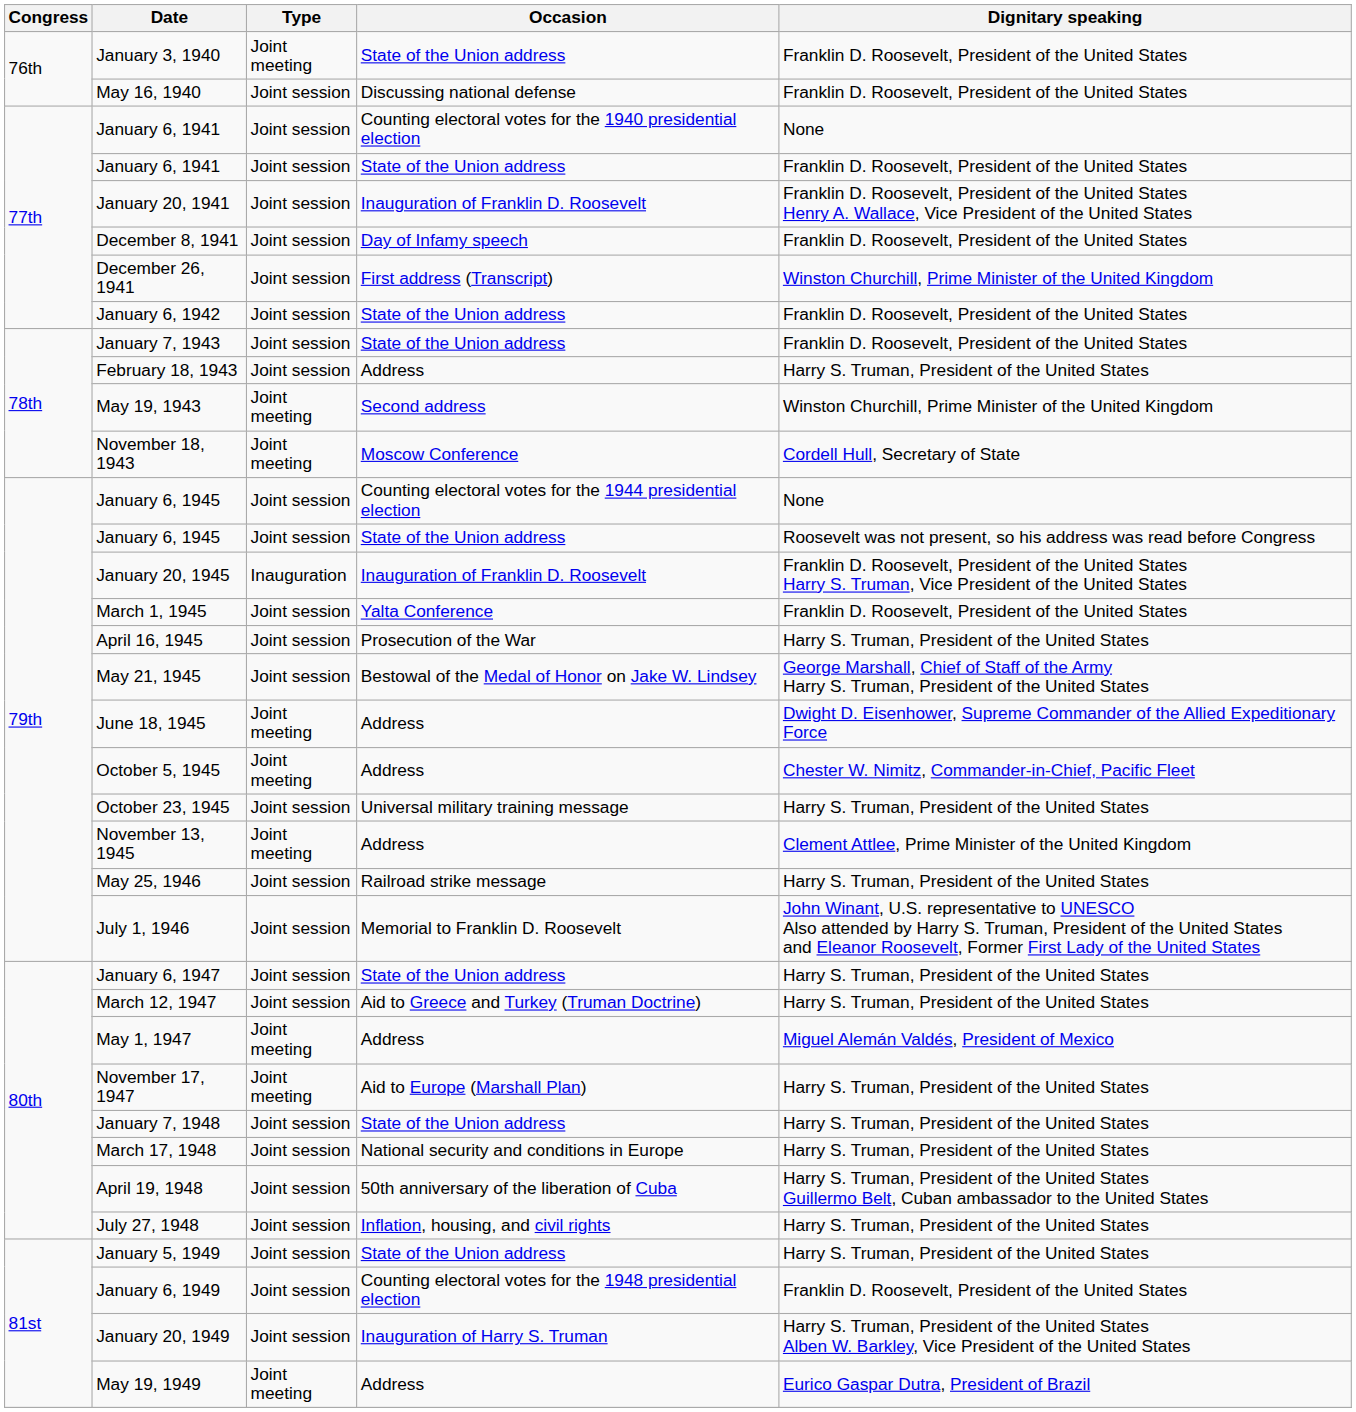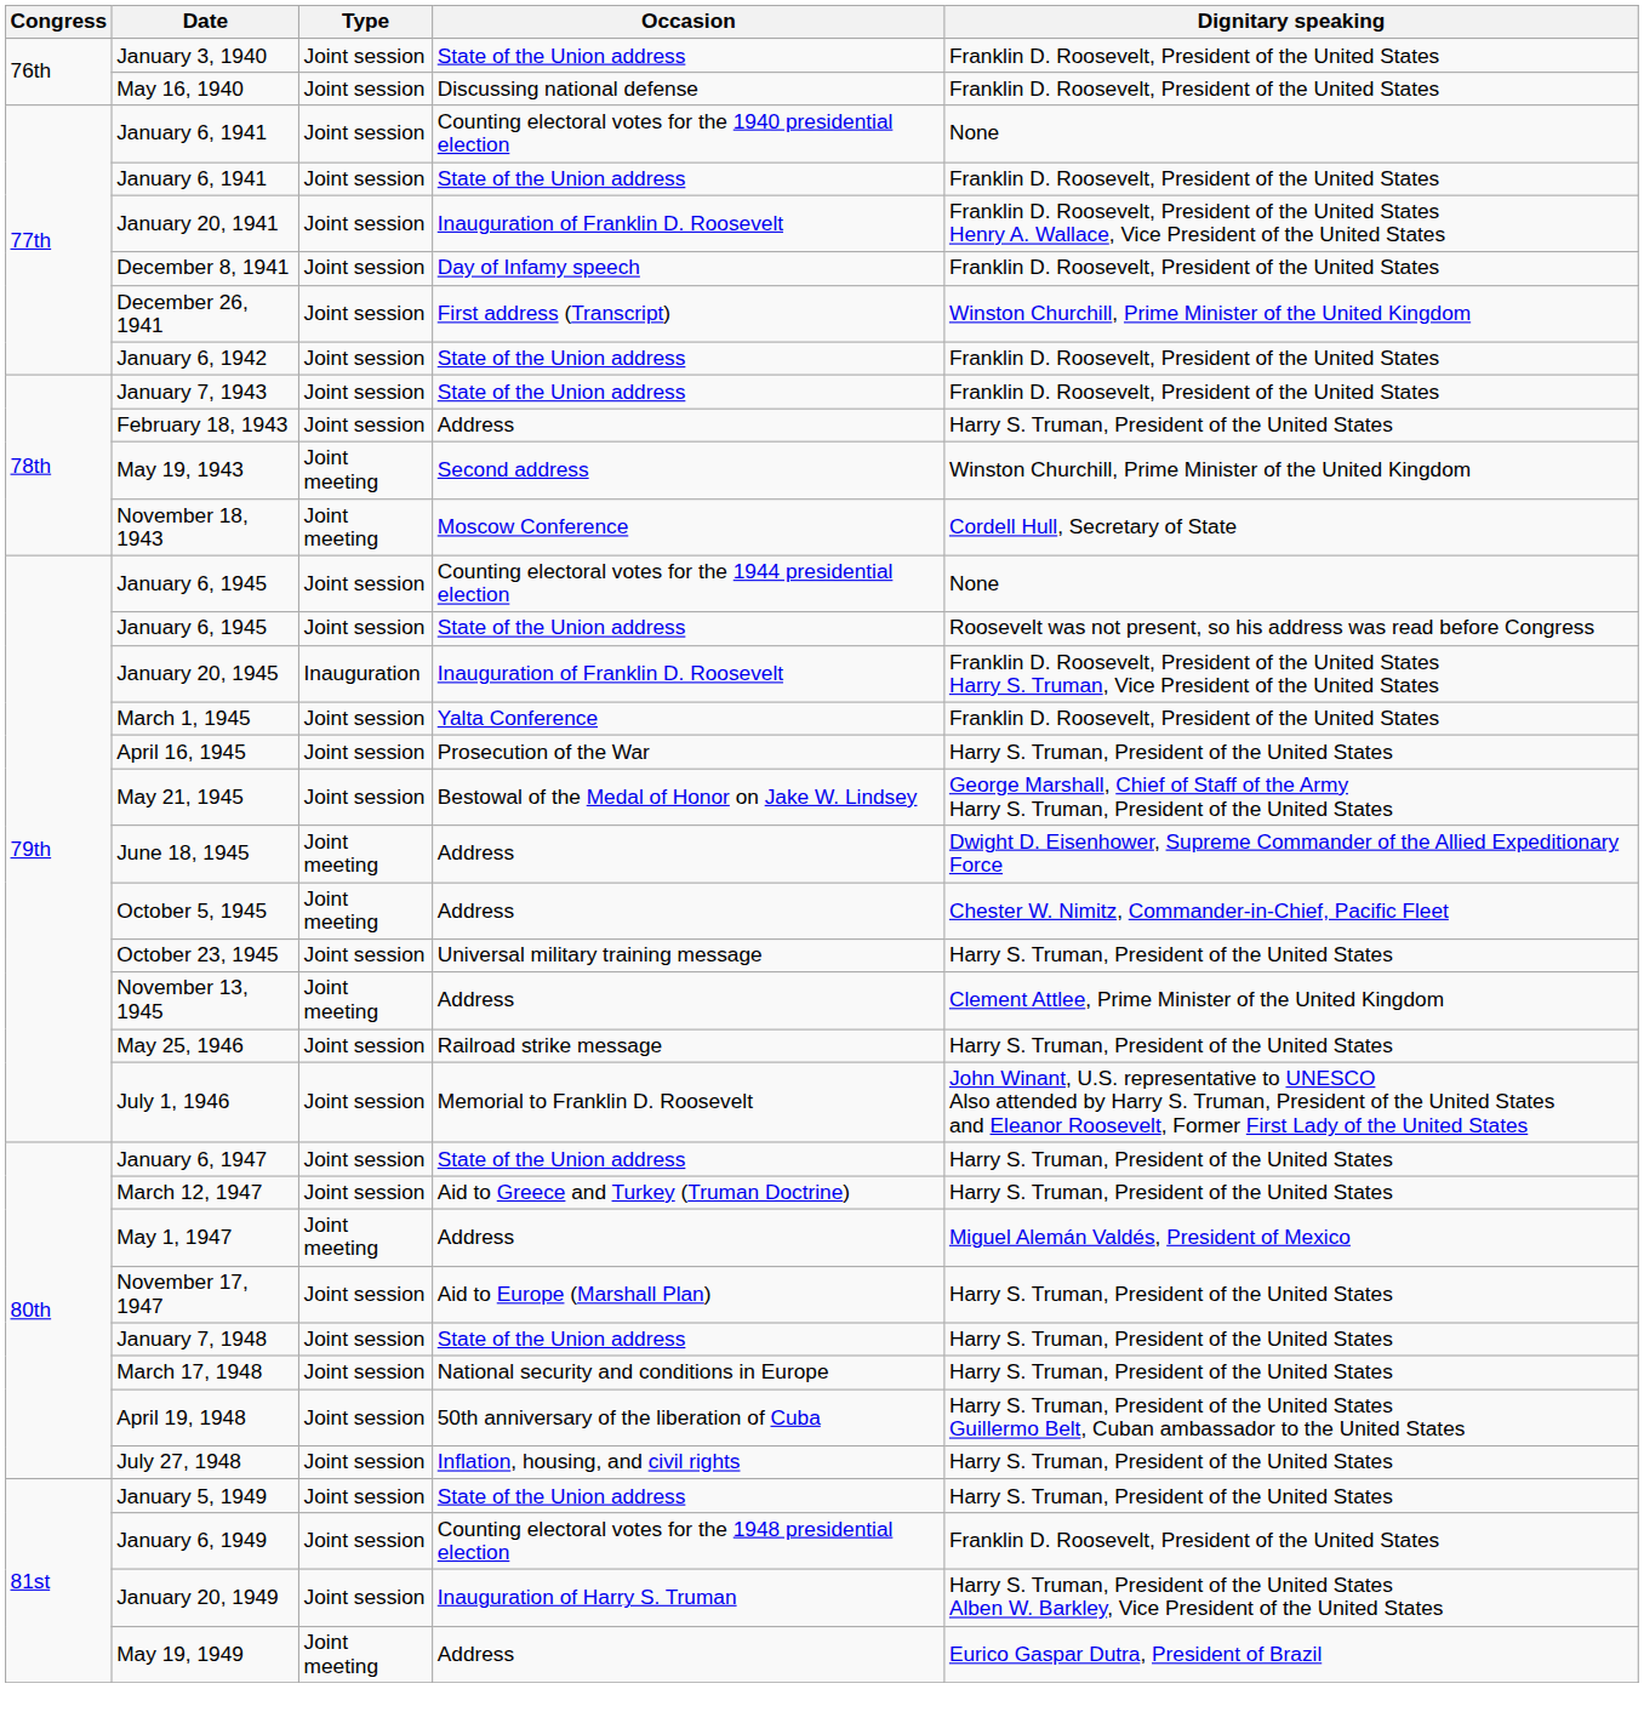January 3, 1940 | Type: Joint meeting -> Joint session
November 17, 1947 | Type: Joint meeting -> Joint session
